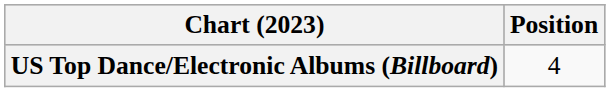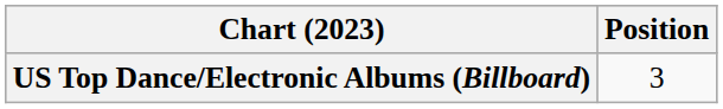US Top Dance/Electronic Albums (Billboard) | Position: 4 -> 3
